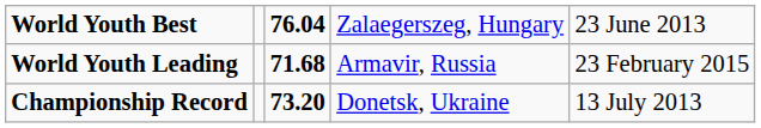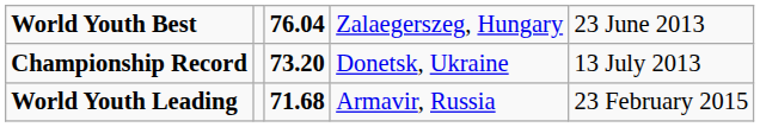rows swapped: Championship Record <-> World Youth Leading
